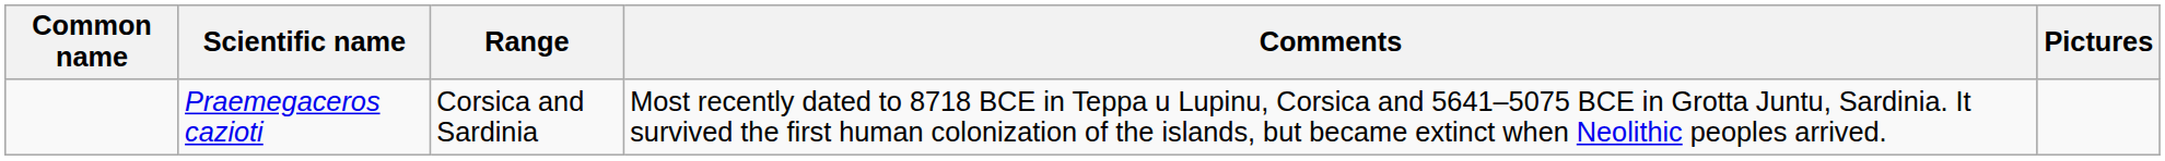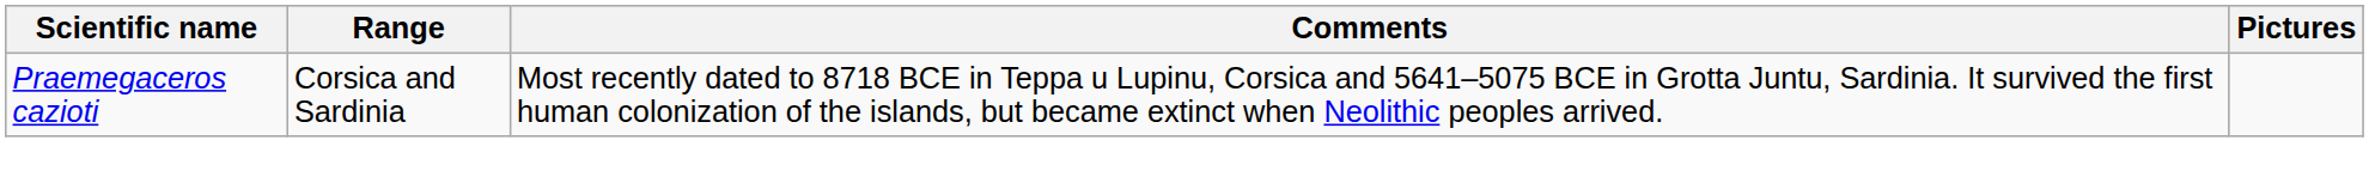- column: Common name
